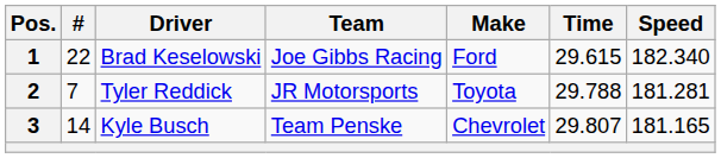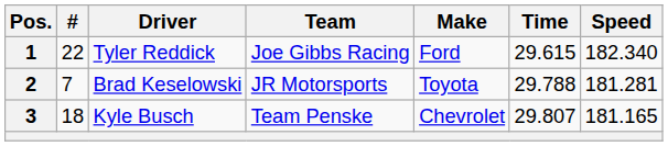1 | Driver: Brad Keselowski -> Tyler Reddick
2 | Driver: Tyler Reddick -> Brad Keselowski
3 | #: 14 -> 18
